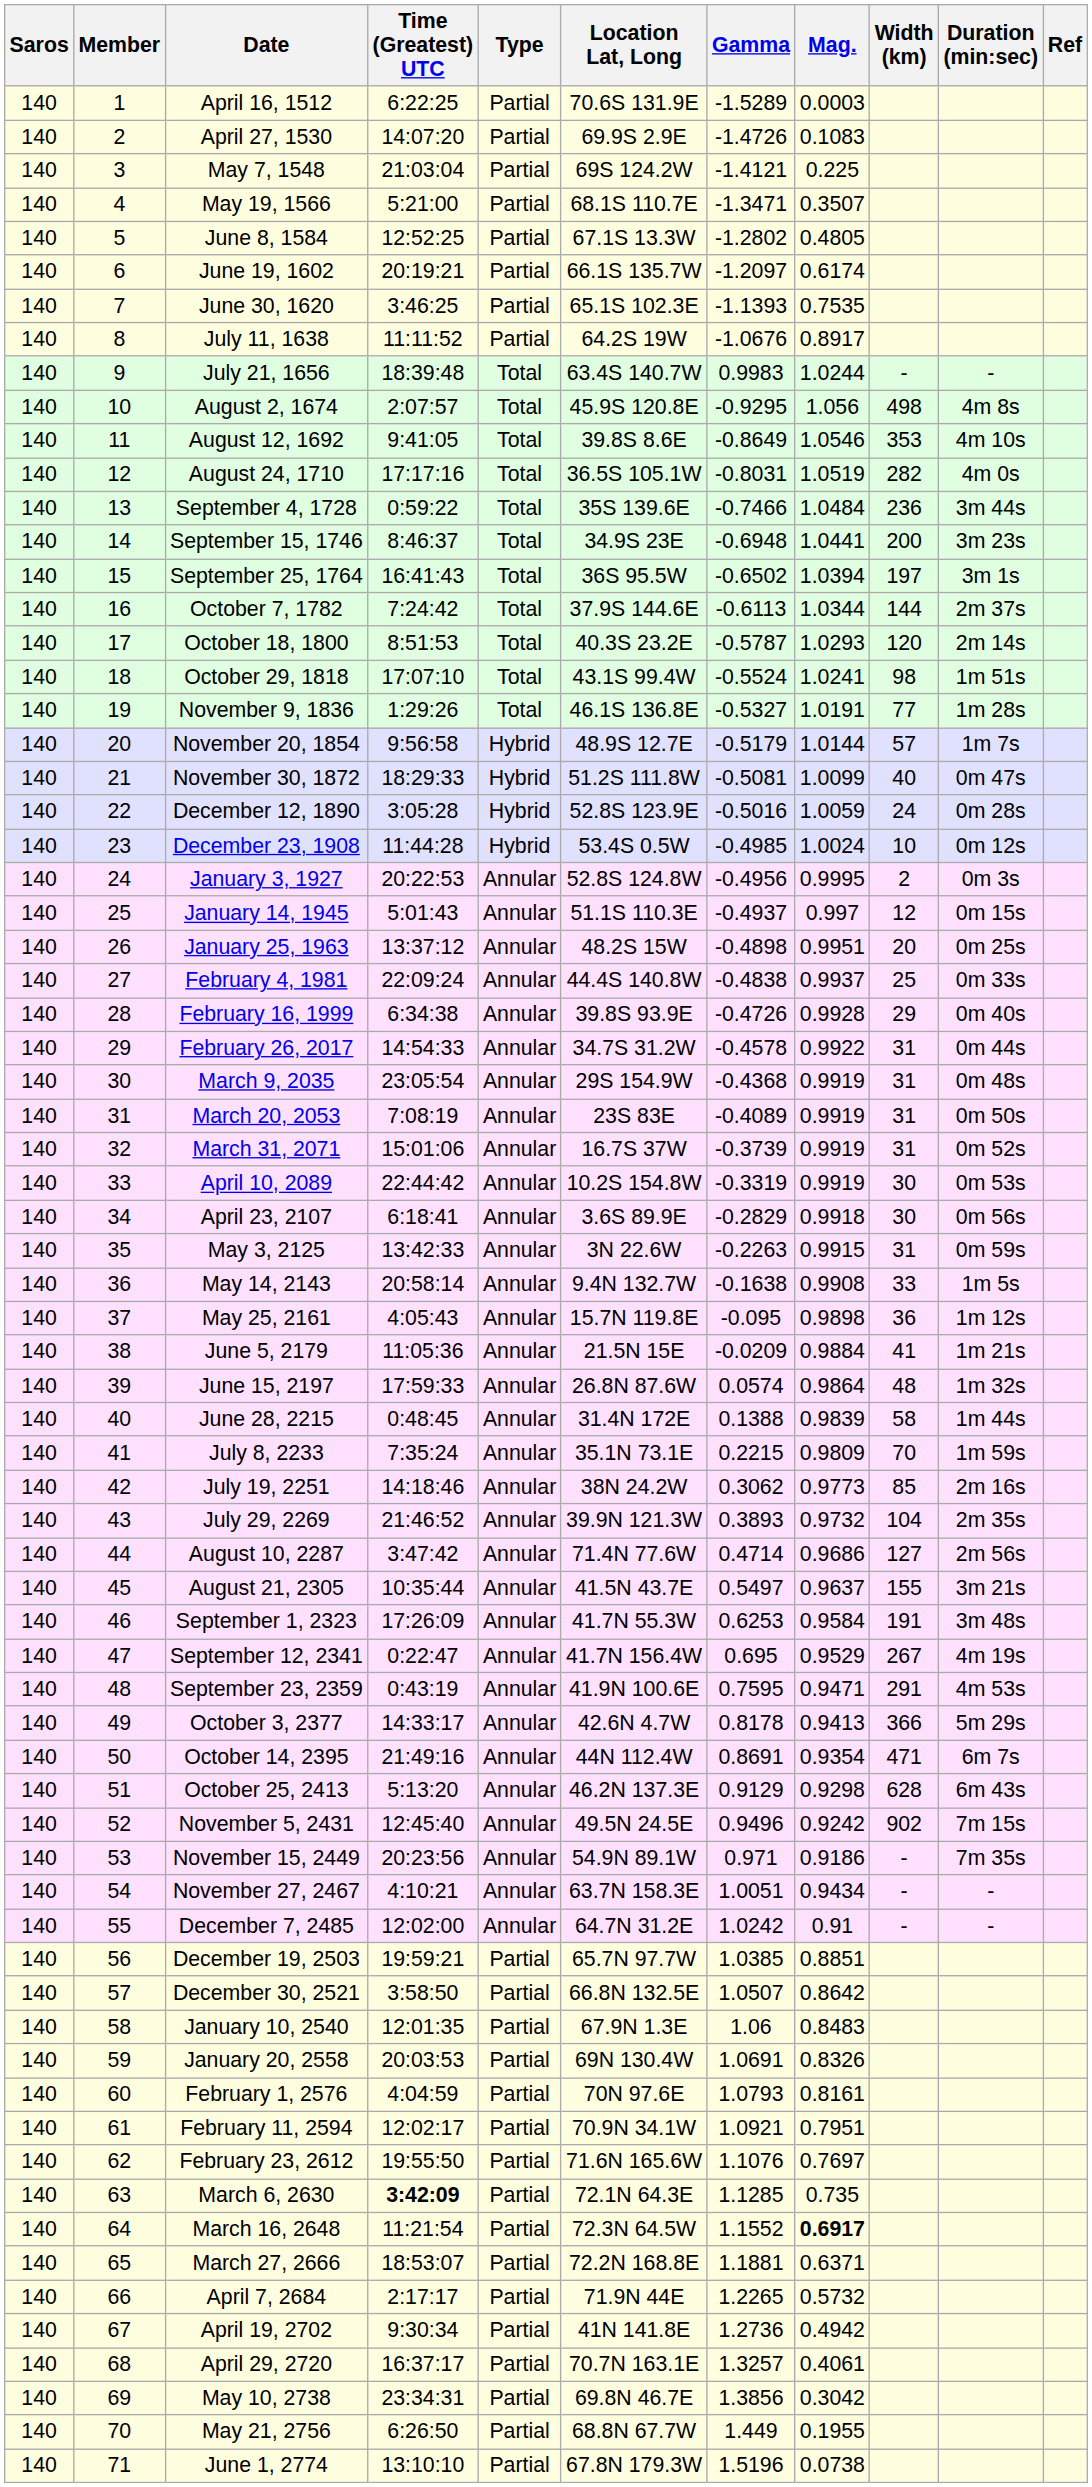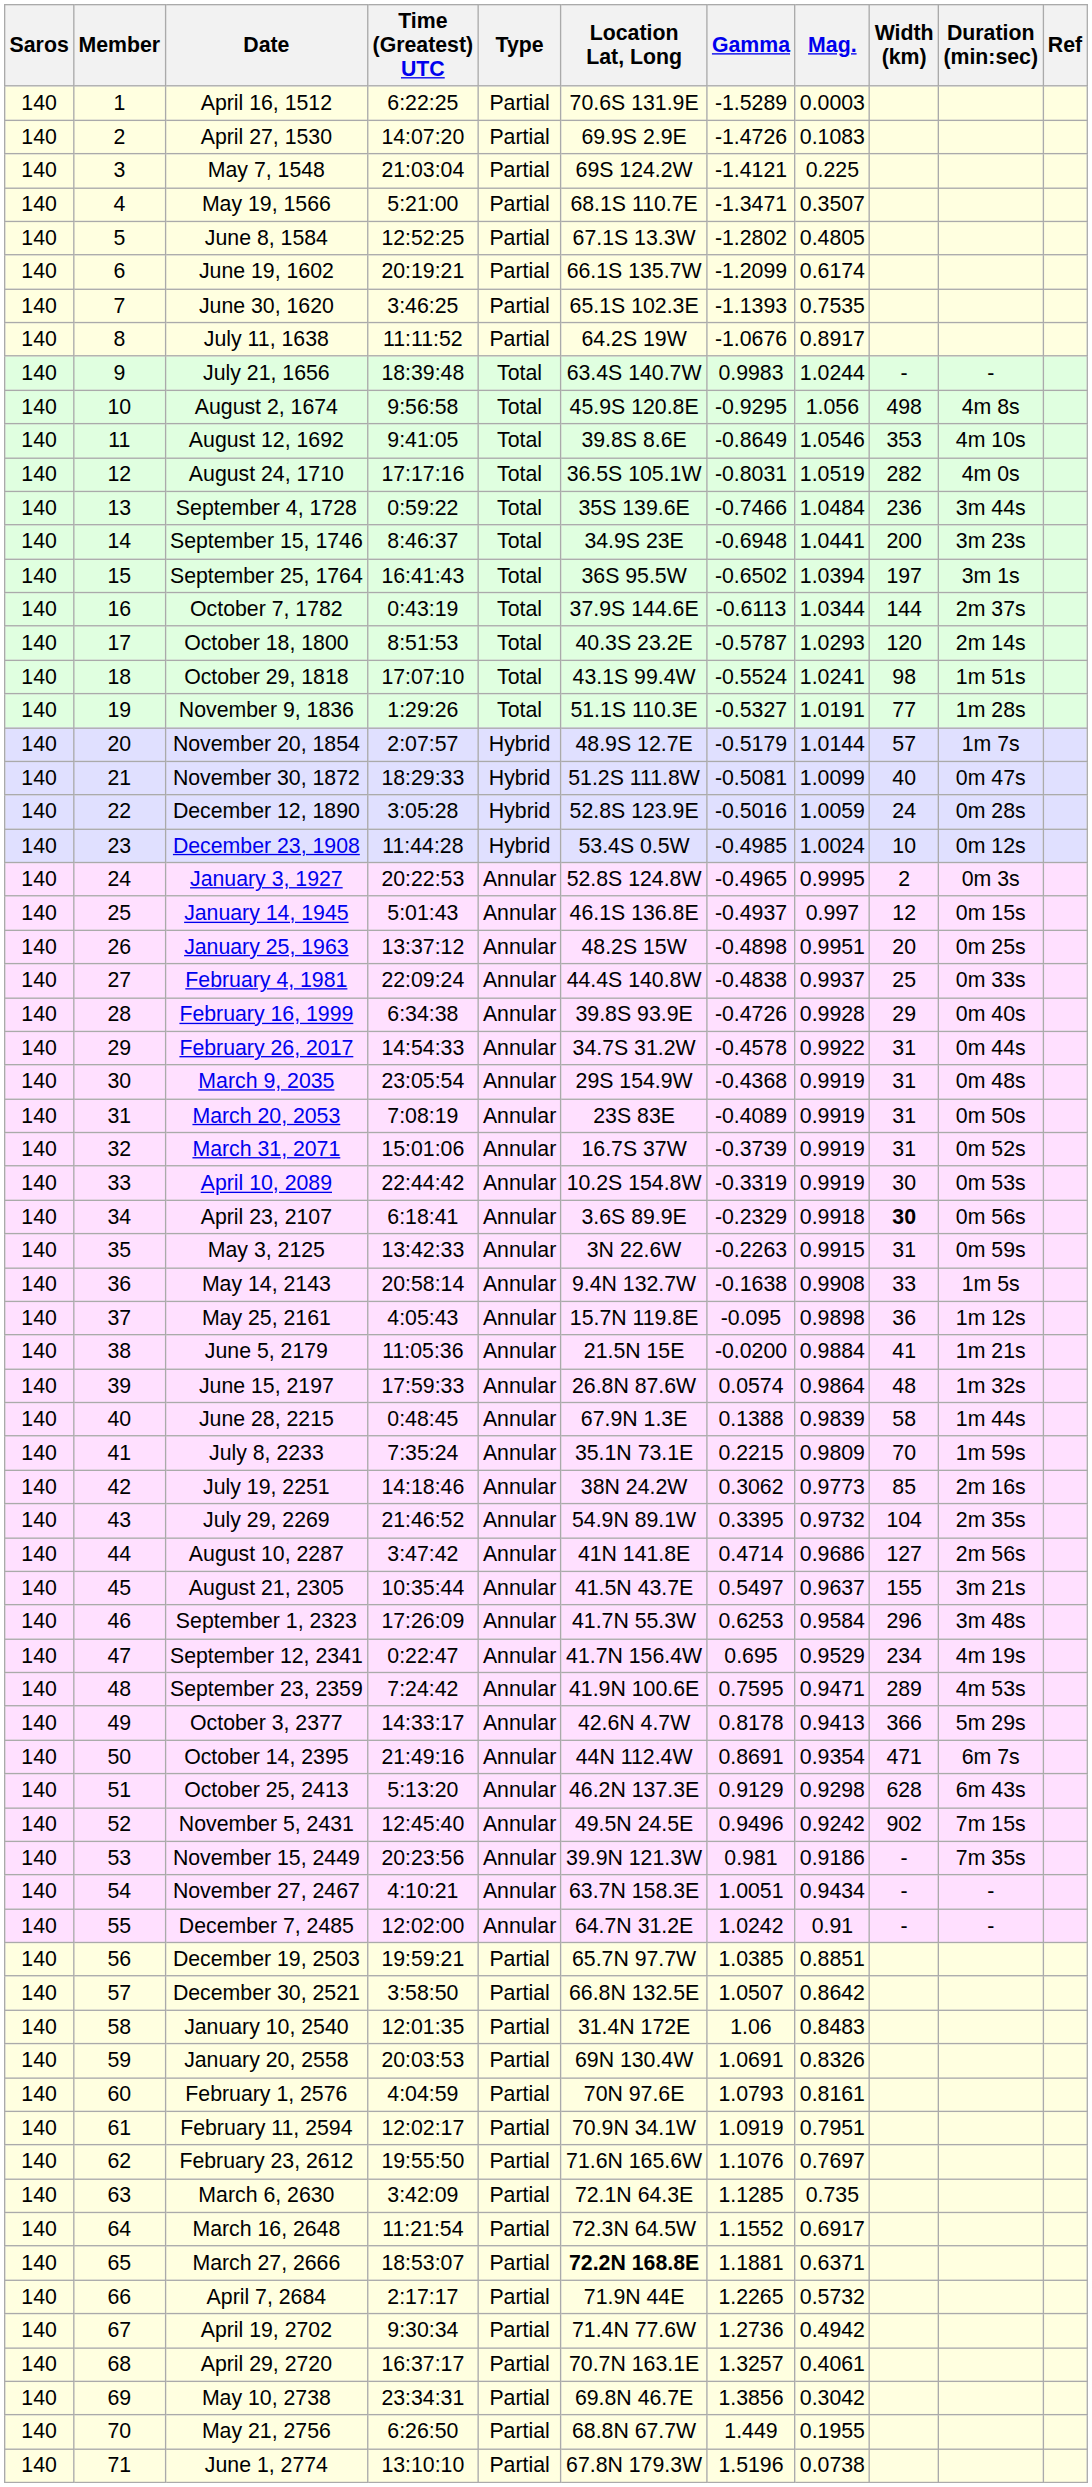June 19, 1602 | Gamma: -1.2097 -> -1.2099
August 2, 1674 | Time (Greatest) UTC: 2:07:57 -> 9:56:58
October 7, 1782 | Time (Greatest) UTC: 7:24:42 -> 0:43:19
November 9, 1836 | Location Lat, Long: 46.1S 136.8E -> 51.1S 110.3E
November 20, 1854 | Time (Greatest) UTC: 9:56:58 -> 2:07:57
January 3, 1927 | Gamma: -0.4956 -> -0.4965
January 14, 1945 | Location Lat, Long: 51.1S 110.3E -> 46.1S 136.8E
April 23, 2107 | Gamma: -0.2829 -> -0.2329
April 23, 2107 | Width (km): normal -> bold
June 5, 2179 | Gamma: -0.0209 -> -0.0200
June 28, 2215 | Location Lat, Long: 31.4N 172E -> 67.9N 1.3E
July 29, 2269 | Location Lat, Long: 39.9N 121.3W -> 54.9N 89.1W
July 29, 2269 | Gamma: 0.3893 -> 0.3395
August 10, 2287 | Location Lat, Long: 71.4N 77.6W -> 41N 141.8E
September 1, 2323 | Width (km): 191 -> 296
September 12, 2341 | Width (km): 267 -> 234
September 23, 2359 | Time (Greatest) UTC: 0:43:19 -> 7:24:42
September 23, 2359 | Width (km): 291 -> 289
November 15, 2449 | Location Lat, Long: 54.9N 89.1W -> 39.9N 121.3W
November 15, 2449 | Gamma: 0.971 -> 0.981
January 10, 2540 | Location Lat, Long: 67.9N 1.3E -> 31.4N 172E
February 11, 2594 | Gamma: 1.0921 -> 1.0919
March 6, 2630 | Time (Greatest) UTC: bold -> normal
March 16, 2648 | Mag.: bold -> normal
March 27, 2666 | Location Lat, Long: normal -> bold
April 19, 2702 | Location Lat, Long: 41N 141.8E -> 71.4N 77.6W
